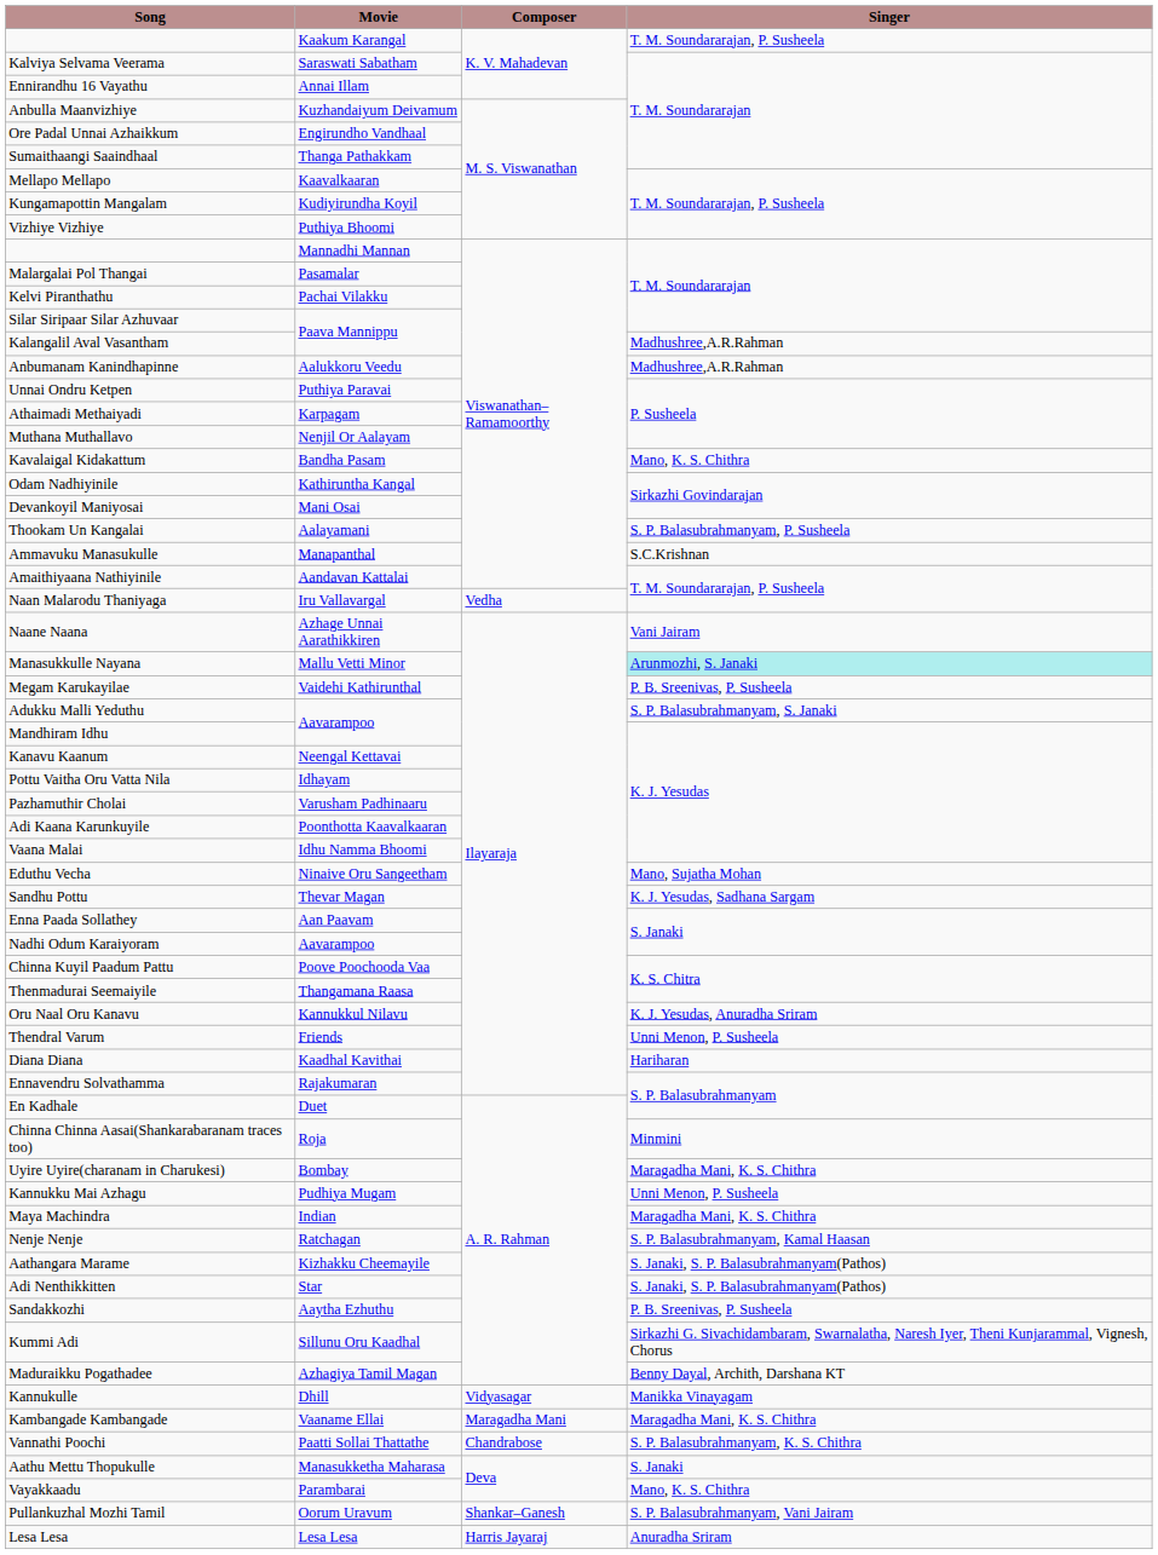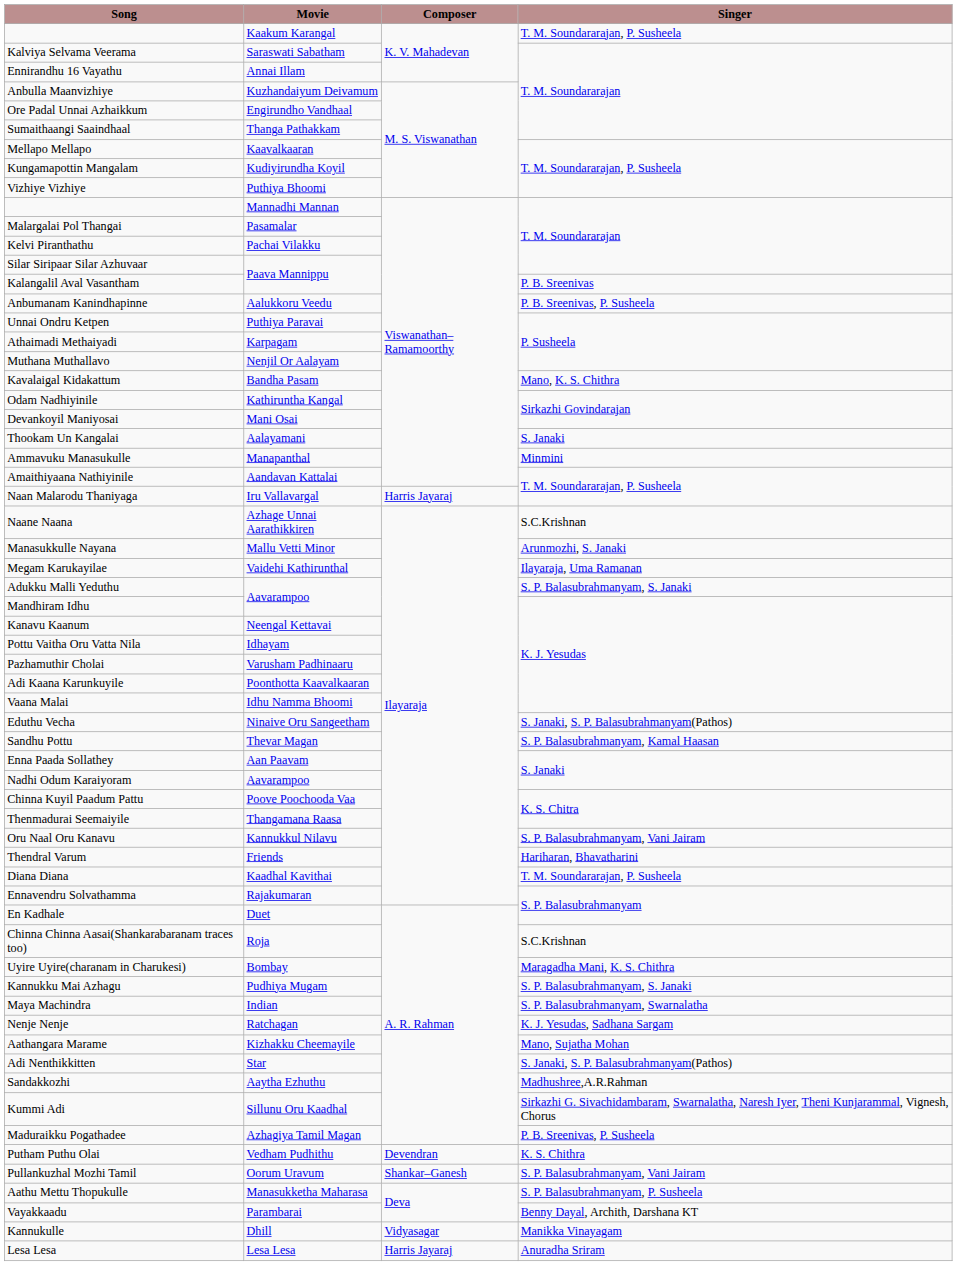Kalangalil Aval Vasantham | Singer: Madhushree,A.R.Rahman -> P. B. Sreenivas
Anbumanam Kanindhapinne | Singer: Madhushree,A.R.Rahman -> P. B. Sreenivas, P. Susheela
Thookam Un Kangalai | Singer: S. P. Balasubrahmanyam, P. Susheela -> S. Janaki
Ammavuku Manasukulle | Singer: S.C.Krishnan -> Minmini
Naan Malarodu Thaniyaga | Composer: Vedha -> Harris Jayaraj
Naane Naana | Singer: Vani Jairam -> S.C.Krishnan
Manasukkulle Nayana | Singer: paleturquoise background -> no background
Megam Karukayilae | Singer: P. B. Sreenivas, P. Susheela -> Ilayaraja, Uma Ramanan
Eduthu Vecha | Singer: Mano, Sujatha Mohan -> S. Janaki, S. P. Balasubrahmanyam(Pathos)
Sandhu Pottu | Singer: K. J. Yesudas, Sadhana Sargam -> S. P. Balasubrahmanyam, Kamal Haasan
Oru Naal Oru Kanavu | Singer: K. J. Yesudas, Anuradha Sriram -> S. P. Balasubrahmanyam, Vani Jairam
Thendral Varum | Singer: Unni Menon, P. Susheela -> Hariharan, Bhavatharini
Diana Diana | Singer: Hariharan -> T. M. Soundararajan, P. Susheela
Chinna Chinna Aasai(Shankarabaranam traces too) | Singer: Minmini -> S.C.Krishnan
Kannukku Mai Azhagu | Singer: Unni Menon, P. Susheela -> S. P. Balasubrahmanyam, S. Janaki
Maya Machindra | Singer: Maragadha Mani, K. S. Chithra -> S. P. Balasubrahmanyam, Swarnalatha
Nenje Nenje | Singer: S. P. Balasubrahmanyam, Kamal Haasan -> K. J. Yesudas, Sadhana Sargam
Aathangara Marame | Singer: S. Janaki, S. P. Balasubrahmanyam(Pathos) -> Mano, Sujatha Mohan
Sandakkozhi | Singer: P. B. Sreenivas, P. Susheela -> Madhushree,A.R.Rahman
Maduraikku Pogathadee | Singer: Benny Dayal, Archith, Darshana KT -> P. B. Sreenivas, P. Susheela
+ row: Putham Puthu Olai | Vedham Pudhithu | Devendran | K. S. Chithra
rows swapped: Pullankuzhal Mozhi Tamil <-> Kannukulle
- row: Kambangade Kambangade | Vaaname Ellai | Maragadha Mani | Maragadha Mani, K. S. Chithra
- row: Vannathi Poochi | Paatti Sollai Thattathe | Chandrabose | S. P. Balasubrahmanyam, K. S. Chithra
Aathu Mettu Thopukulle | Singer: S. Janaki -> S. P. Balasubrahmanyam, P. Susheela
Vayakkaadu | Singer: Mano, K. S. Chithra -> Benny Dayal, Archith, Darshana KT
